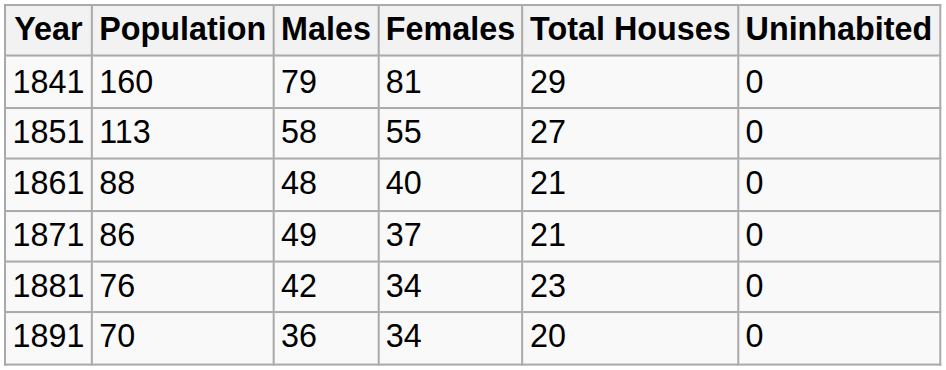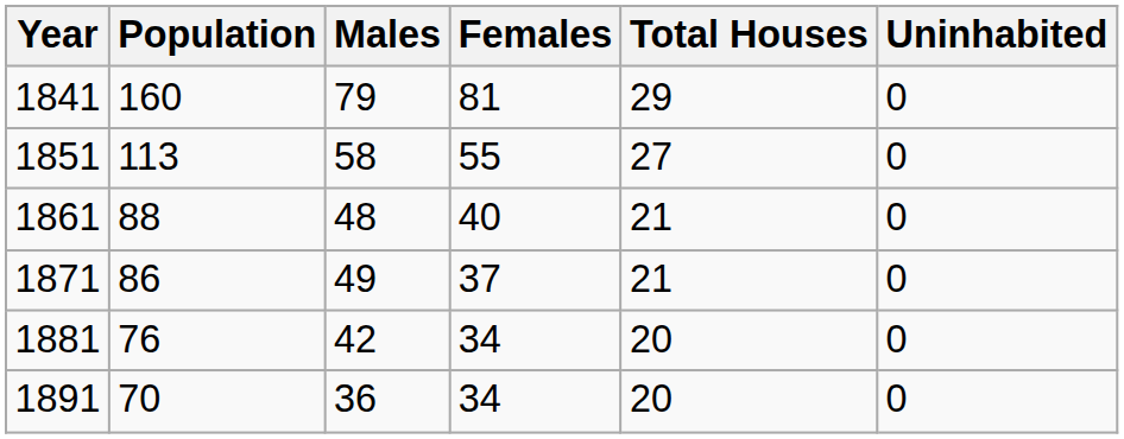1881 | Total Houses: 23 -> 20
